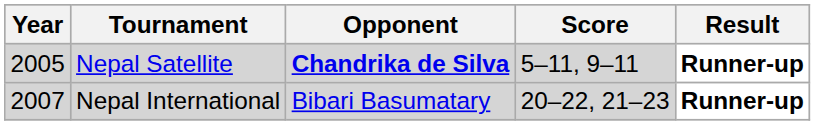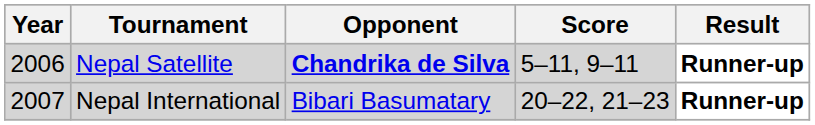Nepal Satellite | Year: 2005 -> 2006
